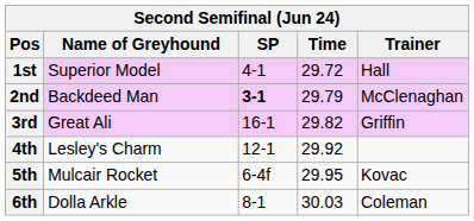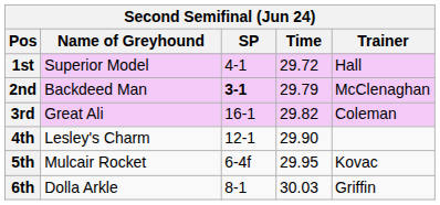3rd | Trainer: Griffin -> Coleman
4th | Time: 29.92 -> 29.90
6th | Trainer: Coleman -> Griffin
